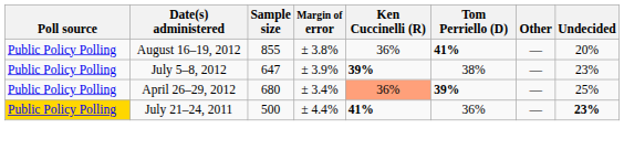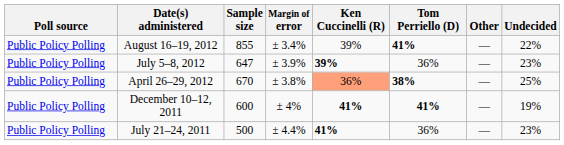August 16–19, 2012 | Margin of error: ± 3.8% -> ± 3.4%
August 16–19, 2012 | Ken Cuccinelli (R): 36% -> 39%
August 16–19, 2012 | Undecided: 20% -> 22%
July 5–8, 2012 | Tom Perriello (D): 38% -> 36%
April 26–29, 2012 | Sample size: 680 -> 670
April 26–29, 2012 | Margin of error: ± 3.4% -> ± 3.8%
April 26–29, 2012 | Tom Perriello (D): 39% -> 38%
+ row: Public Policy Polling | December 10–12, 2011 | 600 | ± 4% | 41% | 41% | — | 19%
July 21–24, 2011 | Poll source: gold background -> no background
July 21–24, 2011 | Undecided: bold -> normal
